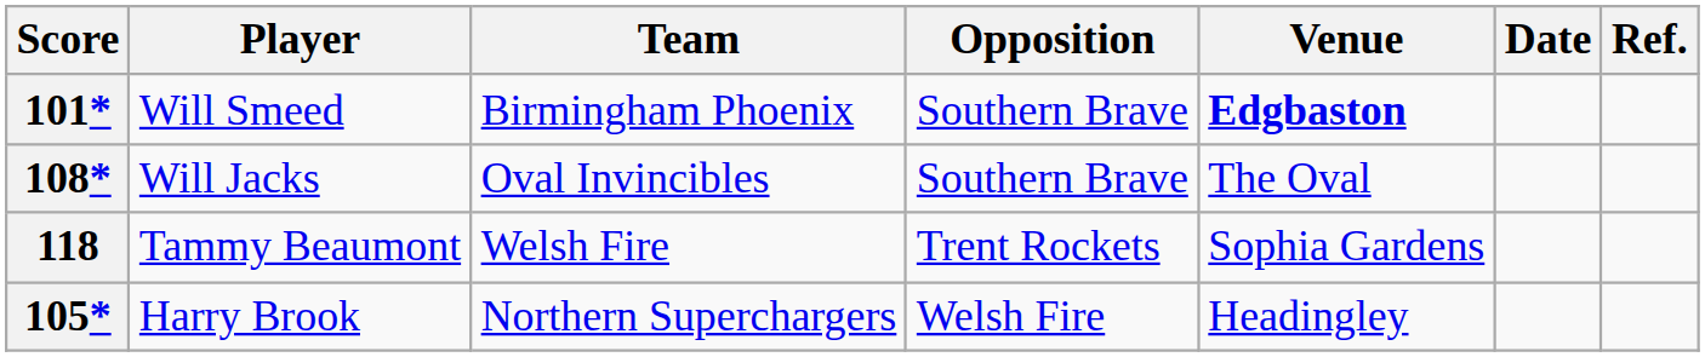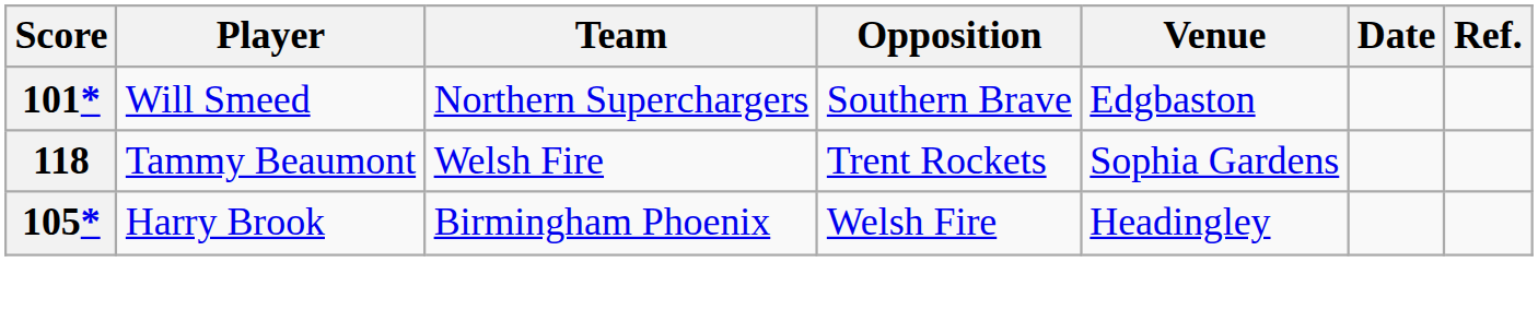101* | Team: Birmingham Phoenix -> Northern Superchargers
101* | Venue: bold -> normal
- row: 108* | Will Jacks | Oval Invincibles | Southern Brave | The Oval
105* | Team: Northern Superchargers -> Birmingham Phoenix
